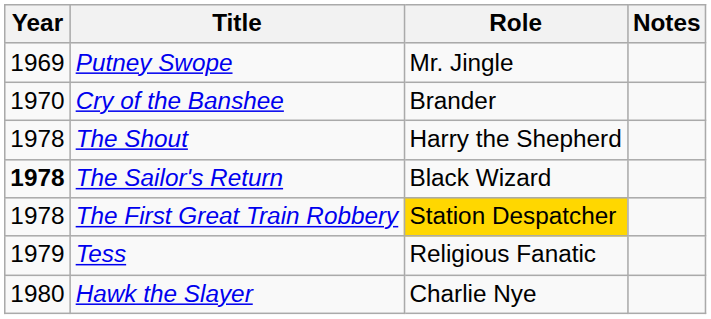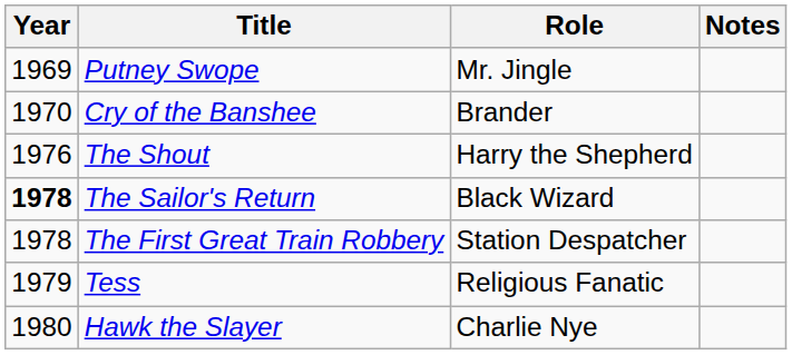The Shout | Year: 1978 -> 1976
The First Great Train Robbery | Role: gold background -> no background
